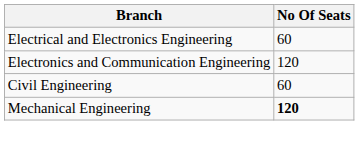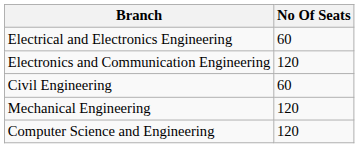Mechanical Engineering | No Of Seats: bold -> normal
+ row: Computer Science and Engineering | 120
